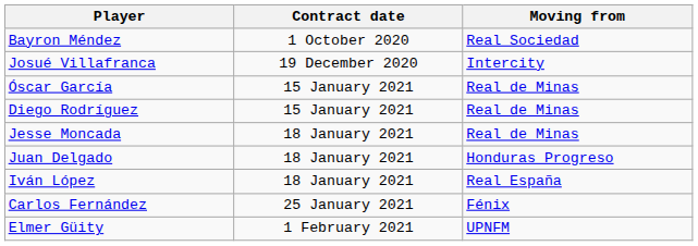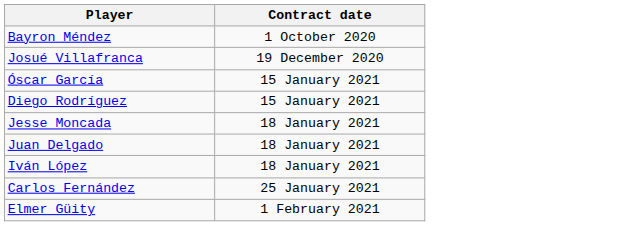- column: Moving from | Real Sociedad | Intercity | Real de Minas | Real de Minas | Real de Minas | Honduras Progreso | Real España | Fénix | UPNFM
